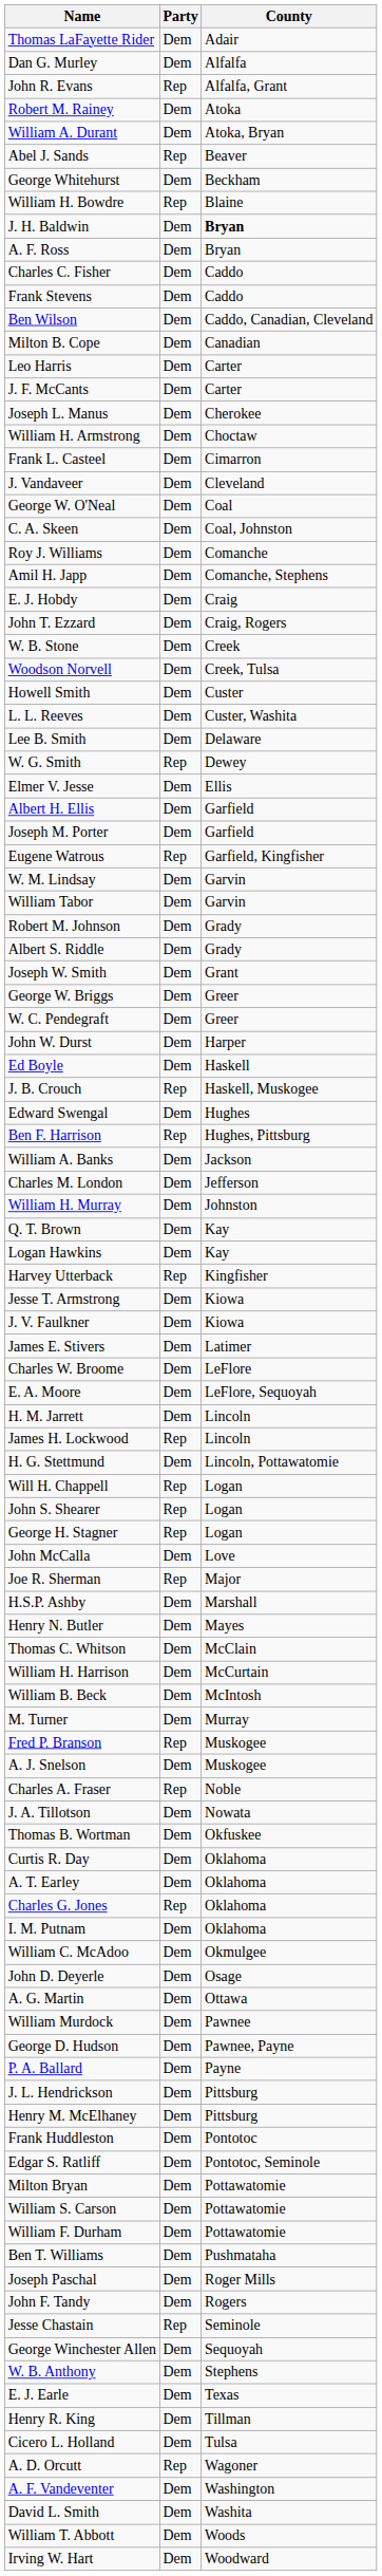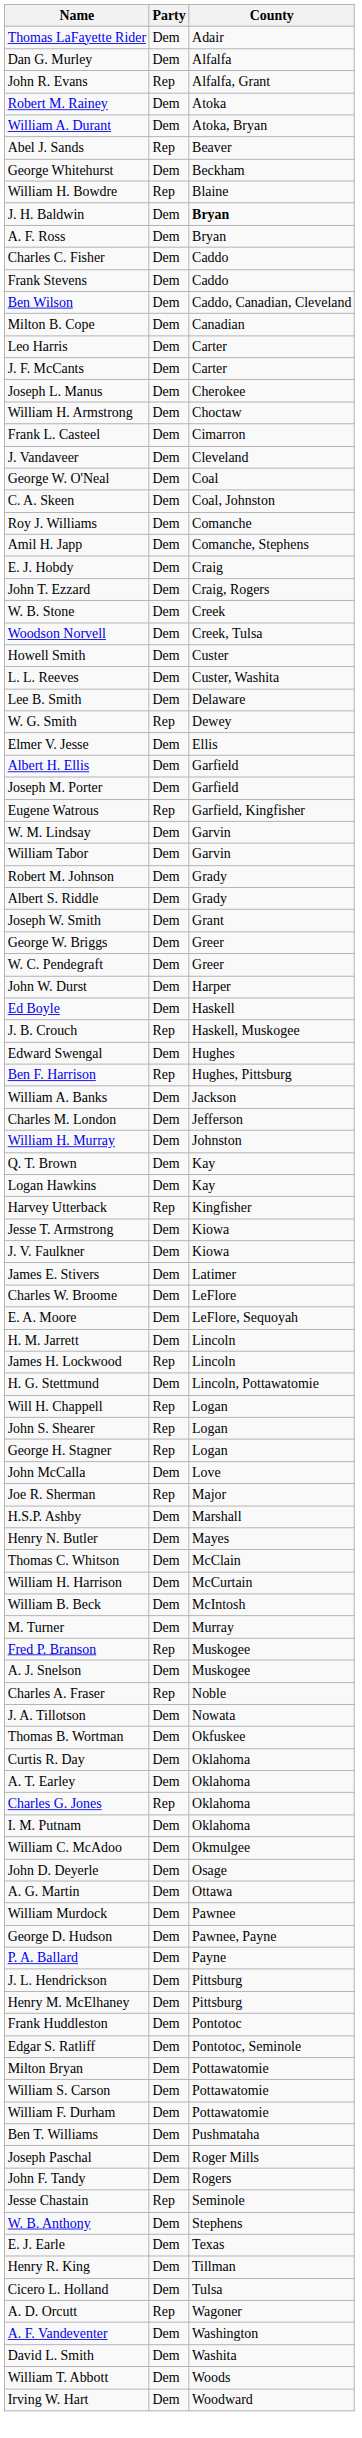- row: George Winchester Allen | Dem | Sequoyah
